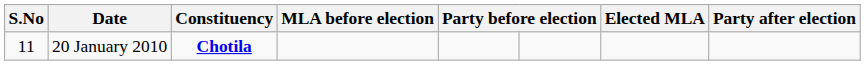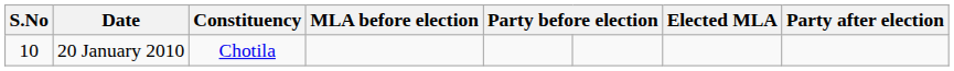20 January 2010 | S.No: 11 -> 10
20 January 2010 | Constituency: bold -> normal
